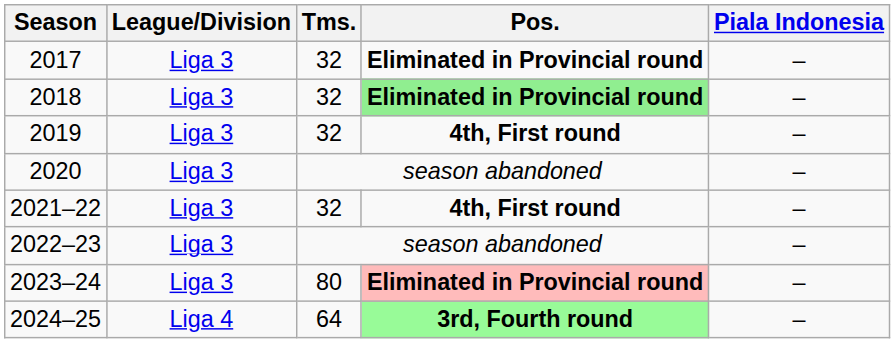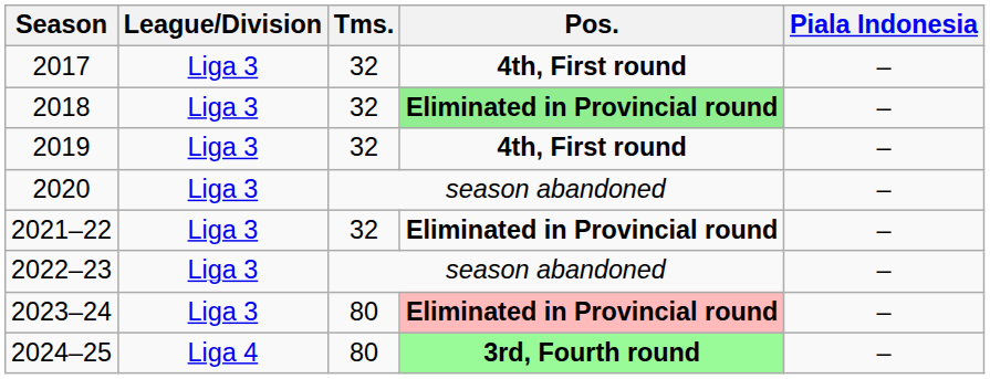2017 | Pos.: Eliminated in Provincial round -> 4th, First round
2021–22 | Pos.: 4th, First round -> Eliminated in Provincial round
2024–25 | Tms.: 64 -> 80
